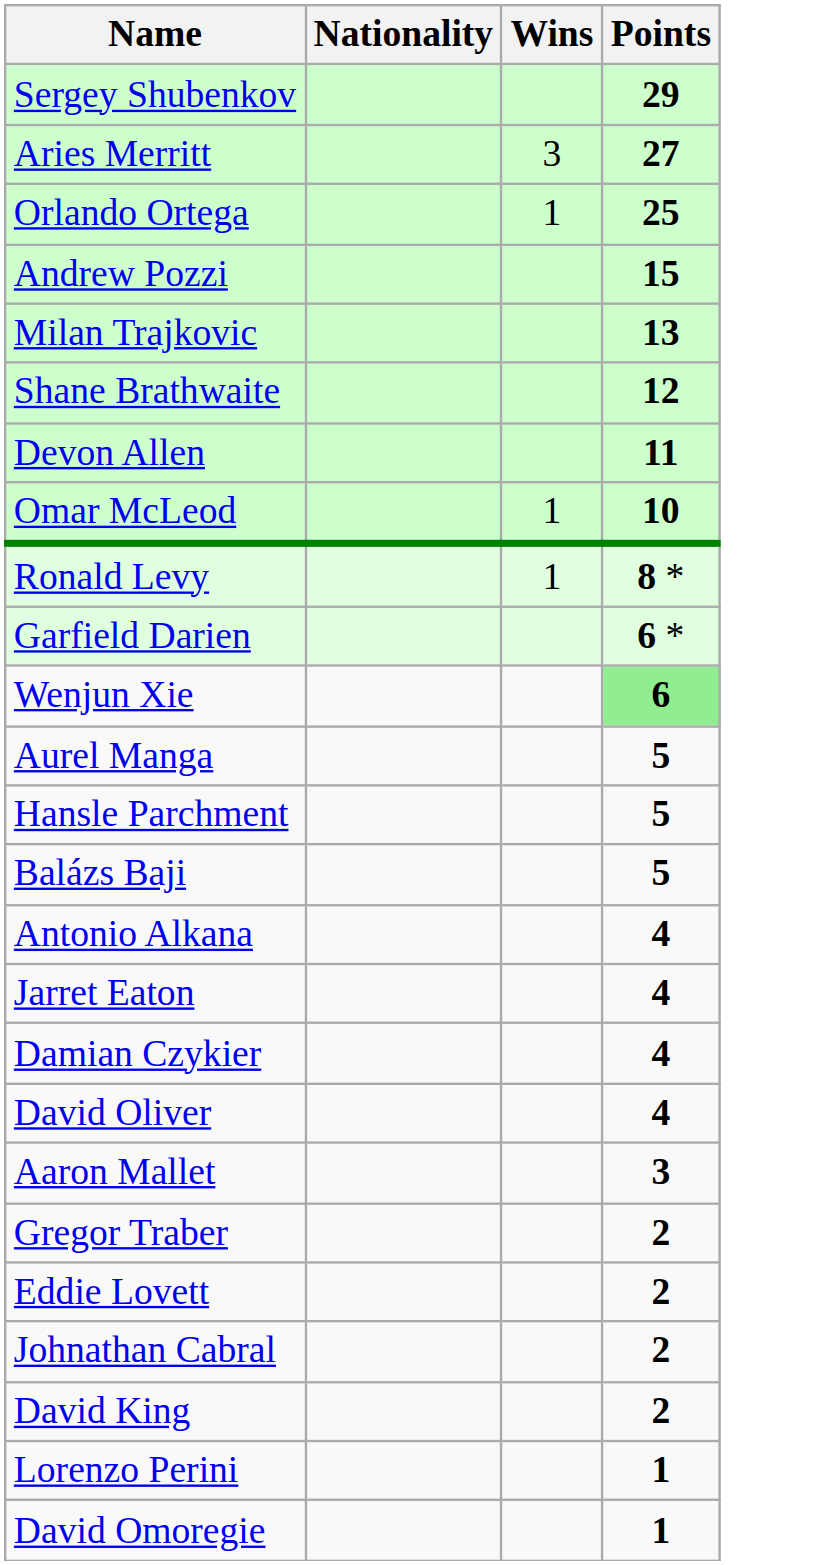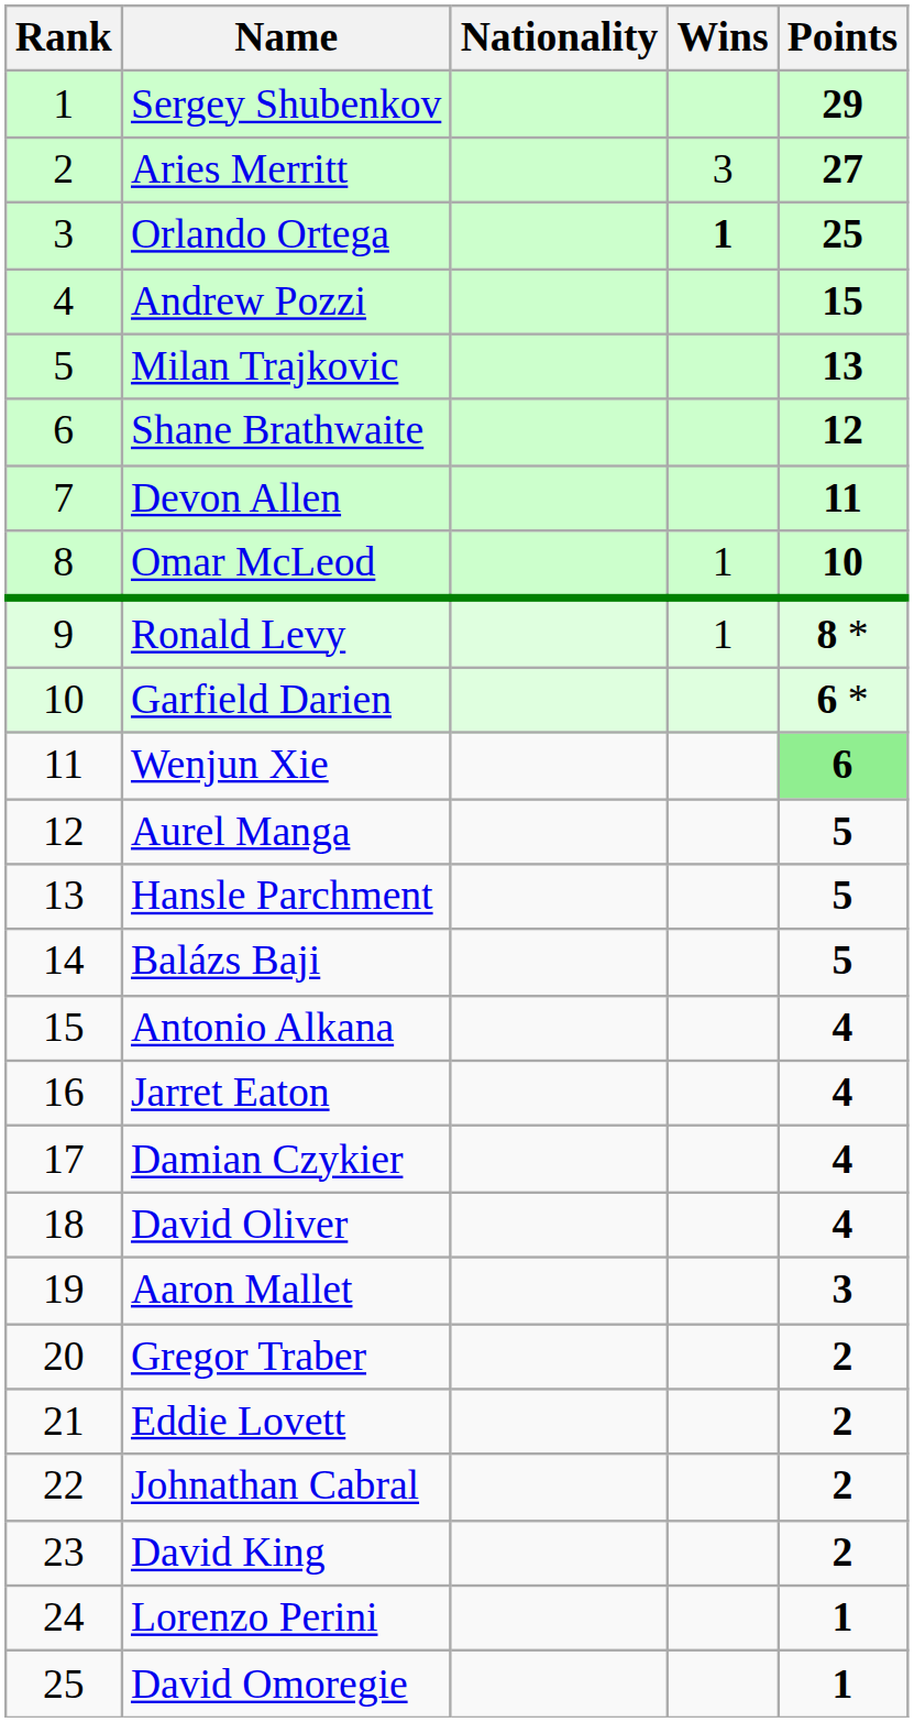+ column: Rank | 1 | 2 | 3 | 4 | 5 | 6 | 7 | 8 | 9 | 10 | 11 | 12 | 13 | 14 | 15 | 16 | 17 | 18 | 19 | 20 | 21 | 22 | 23 | 24 | 25
Orlando Ortega | Wins: normal -> bold
